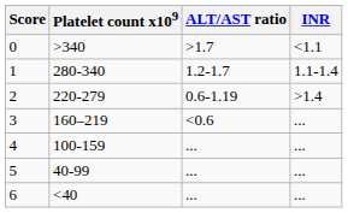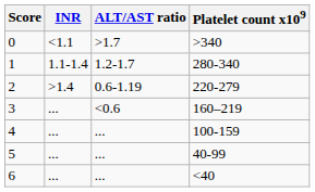columns swapped: Platelet count x109 <-> INR
